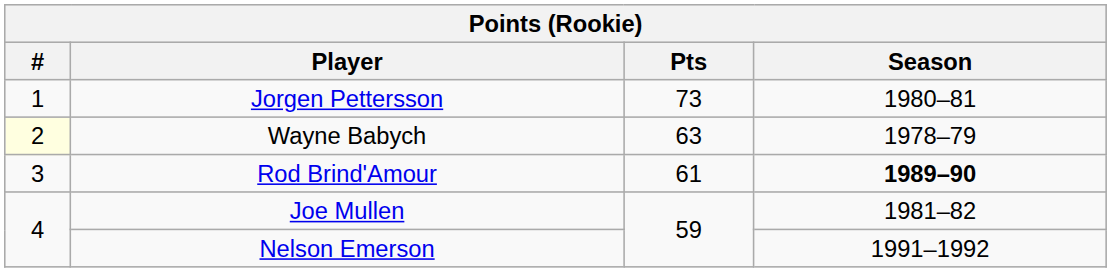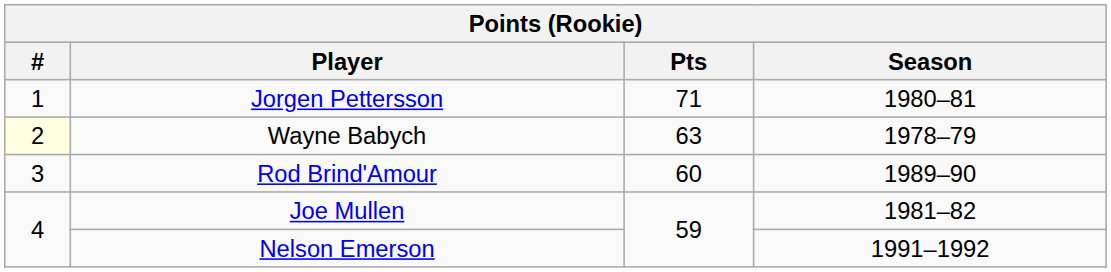Jorgen Pettersson | Pts: 73 -> 71
Rod Brind'Amour | Pts: 61 -> 60
Rod Brind'Amour | Season: bold -> normal
